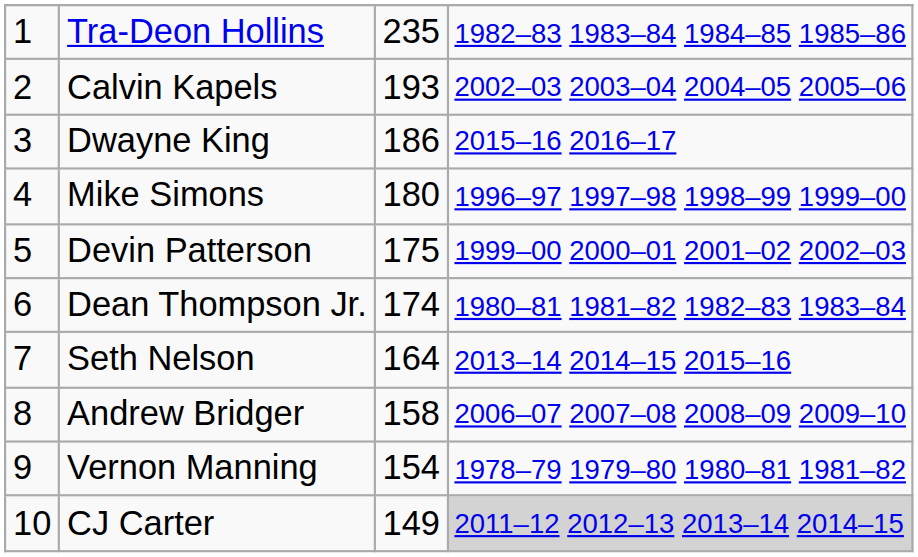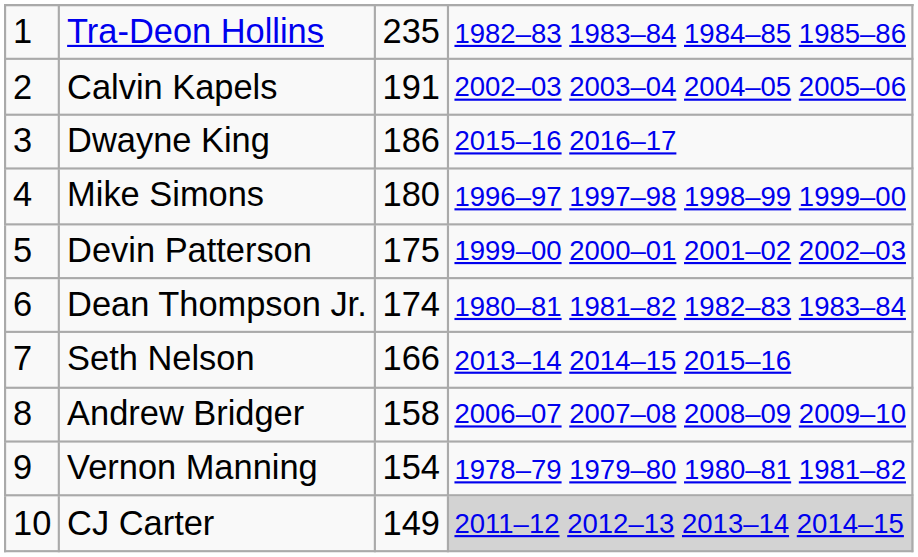Calvin Kapels | column 3: 193 -> 191
Seth Nelson | column 3: 164 -> 166
